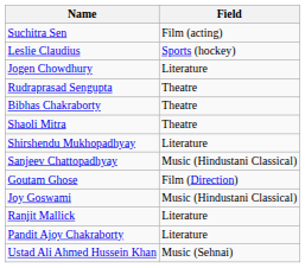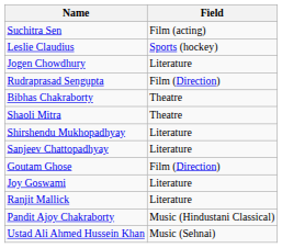Rudraprasad Sengupta | Field: Theatre -> Film (Direction)
Sanjeev Chattopadhyay | Field: Music (Hindustani Classical) -> Literature
Joy Goswami | Field: Music (Hindustani Classical) -> Literature
Pandit Ajoy Chakraborty | Field: Literature -> Music (Hindustani Classical)
